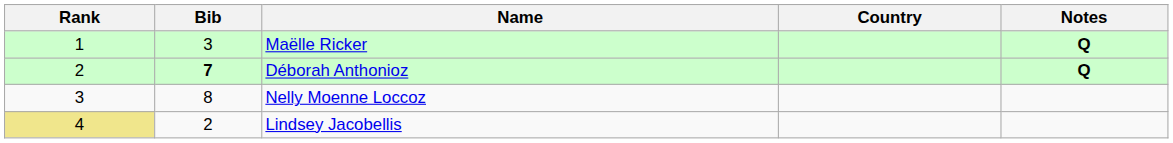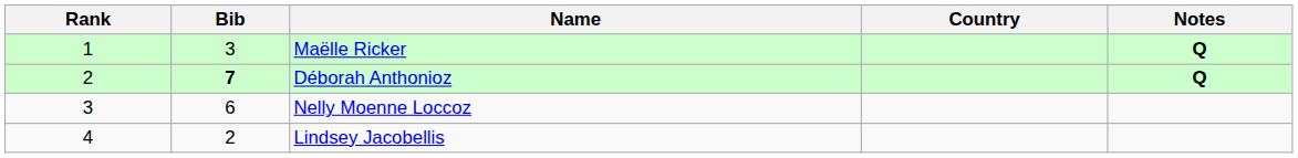Nelly Moenne Loccoz | Bib: 8 -> 6
Lindsey Jacobellis | Rank: khaki background -> no background
